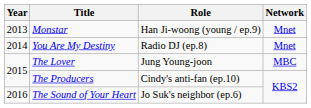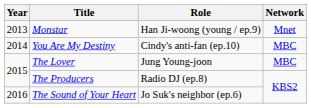You Are My Destiny | Role: Radio DJ (ep.8) -> Cindy's anti-fan (ep.10)
You Are My Destiny | Network: Mnet -> MBC
The Producers | Role: Cindy's anti-fan (ep.10) -> Radio DJ (ep.8)
